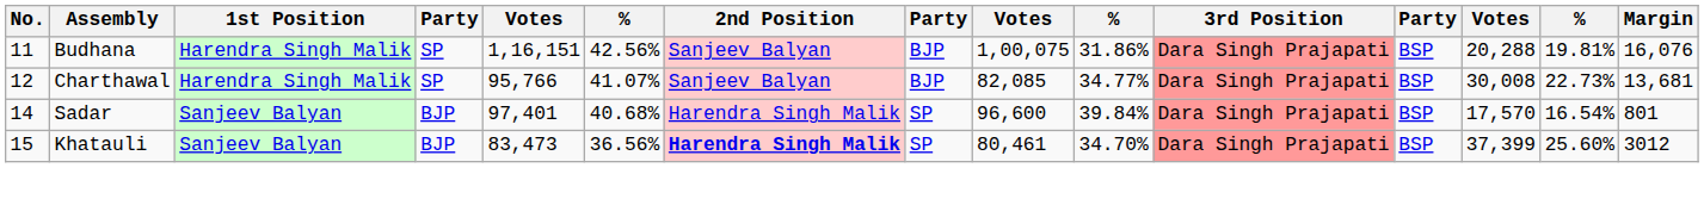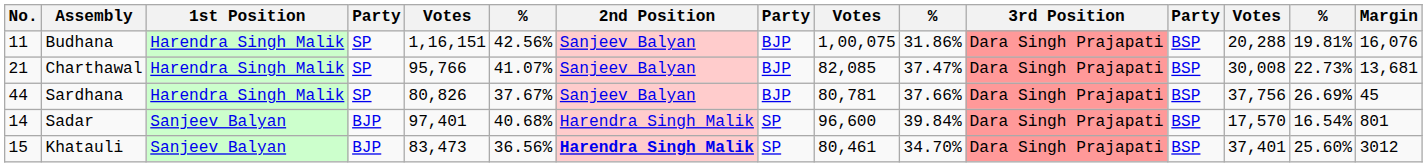Charthawal | No.: 12 -> 21
Charthawal | column 10: 34.77% -> 37.47%
+ row: 44 | Sardhana | Harendra Singh Malik | SP | 80,826 | 37.67% | Sanjeev Balyan | BJP | 80,781 | 37.66% | Dara Singh Prajapati | BSP | 37,756 | 26.69% | 45
Khatauli | column 13: 37,399 -> 37,401
